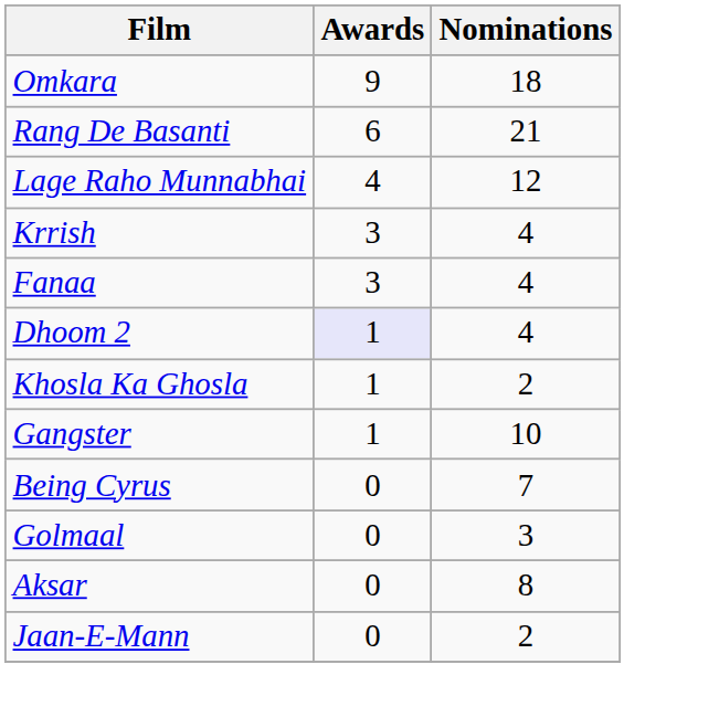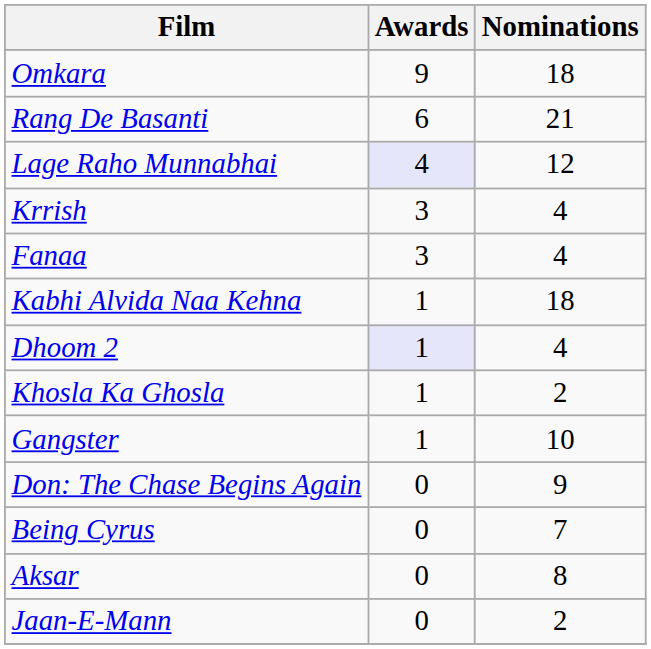Lage Raho Munnabhai | Awards: no background -> lavender background
+ row: Kabhi Alvida Naa Kehna | 1 | 18
+ row: Don: The Chase Begins Again | 0 | 9
- row: Golmaal | 0 | 3
